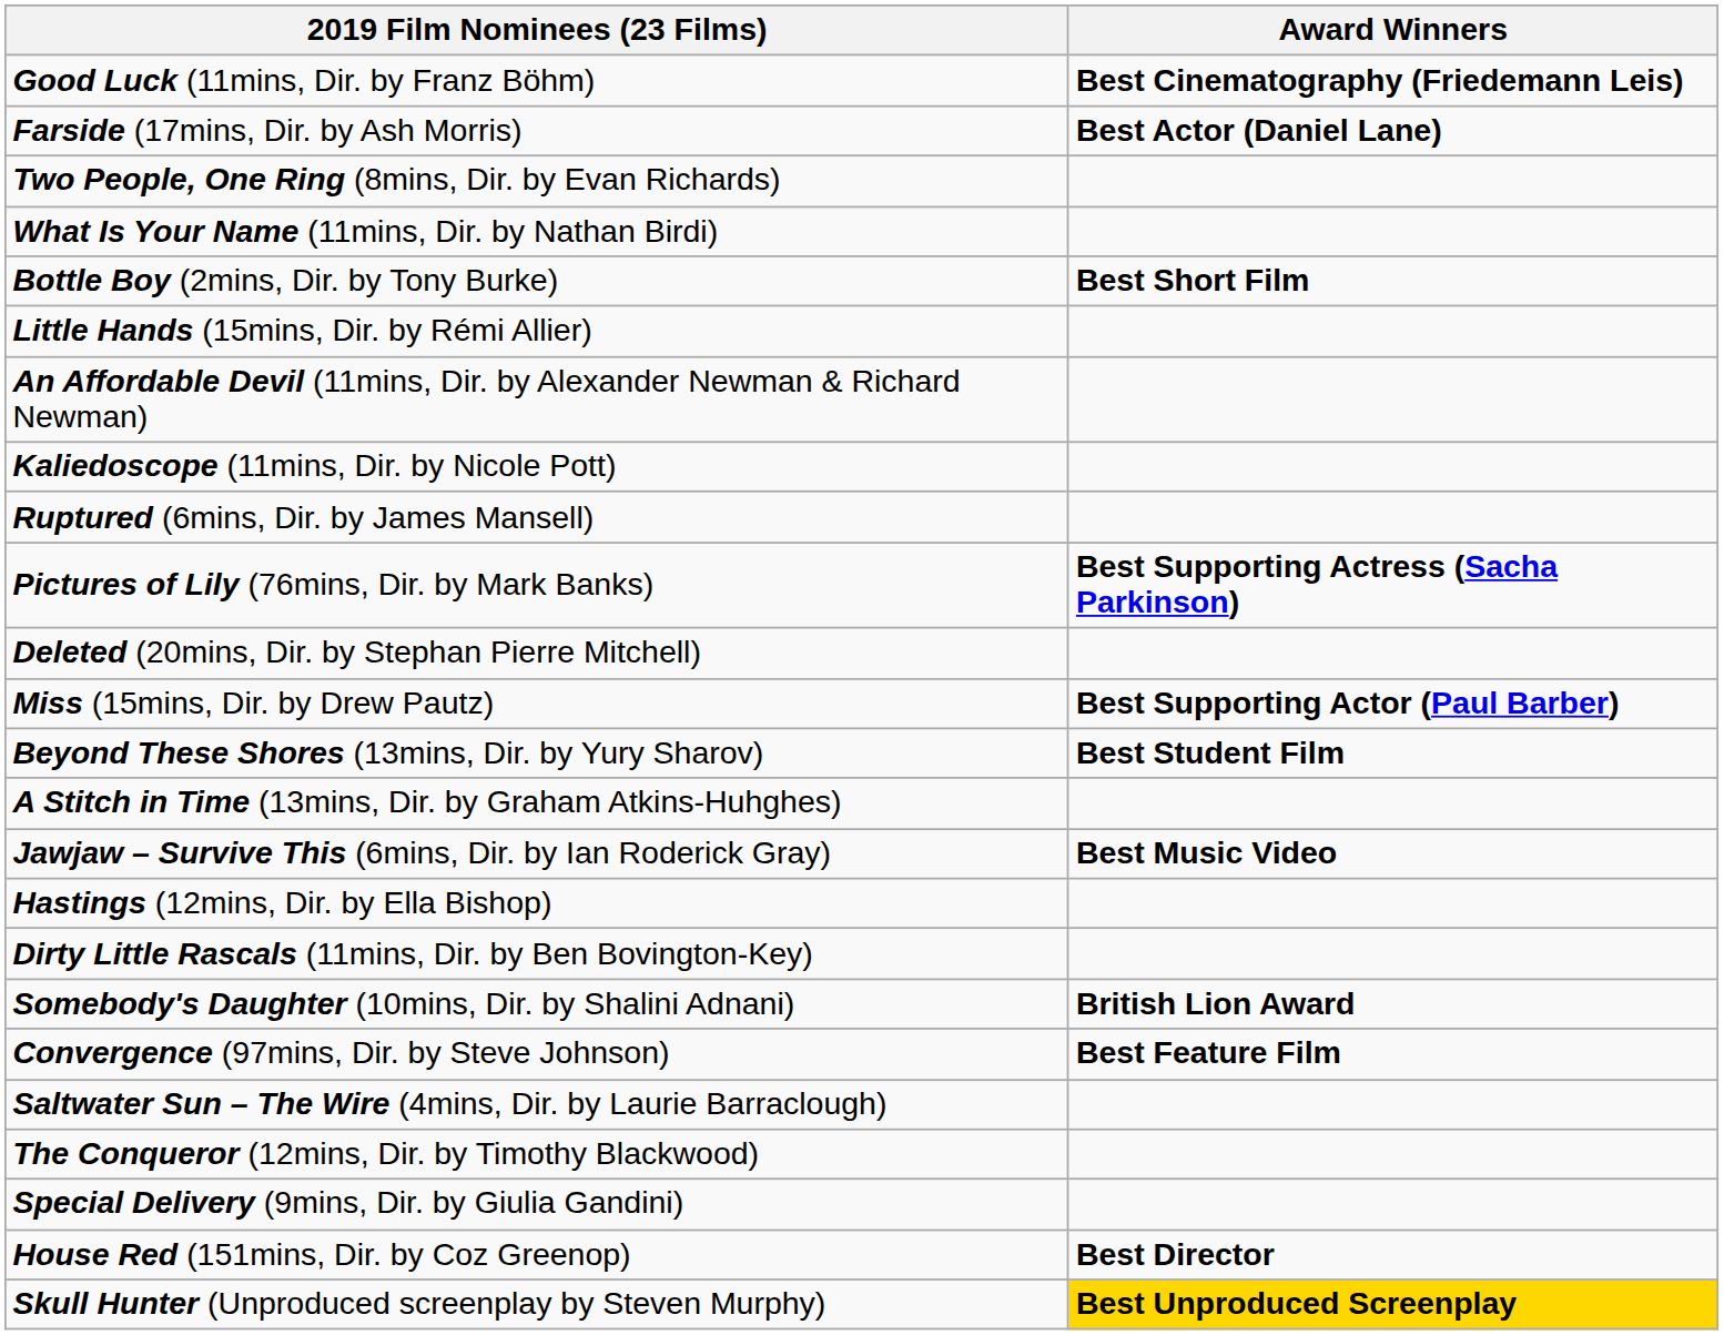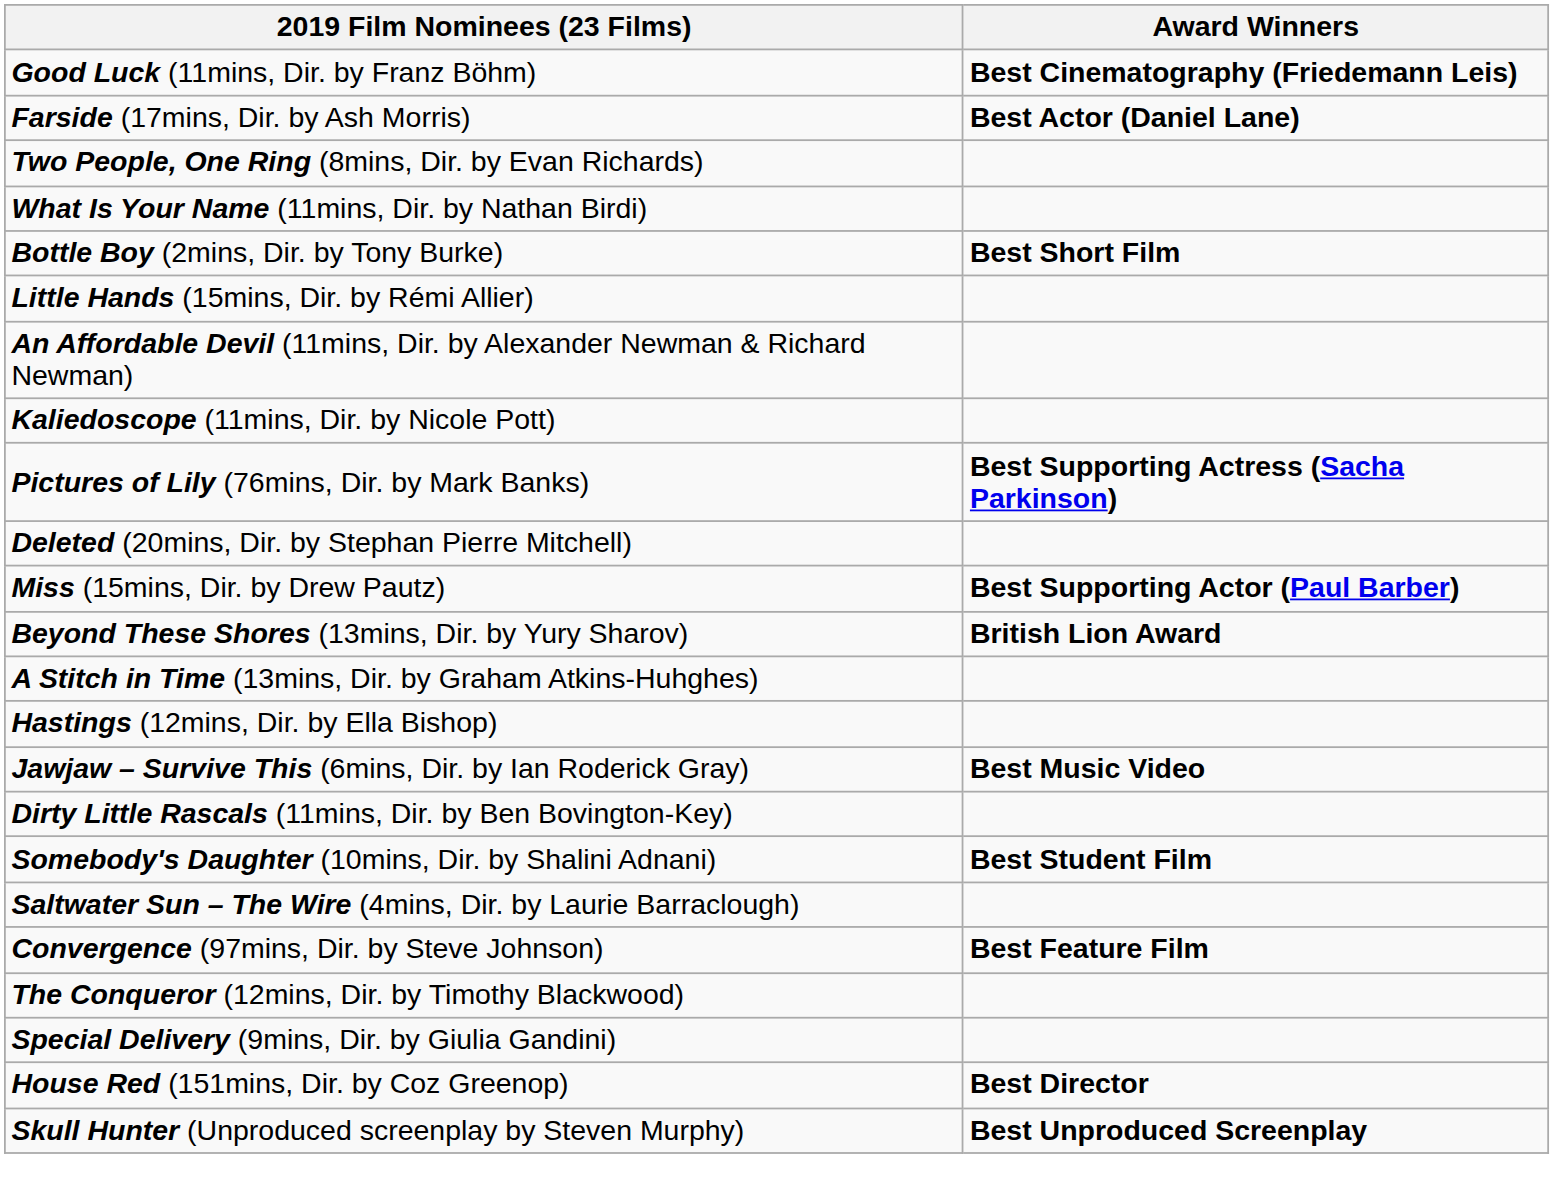- row: Ruptured (6mins, Dir. by James Mansell)
Beyond These Shores (13mins, Dir. by Yury Sharov) | Award Winners: Best Student Film -> British Lion Award
rows swapped: Hastings (12mins, Dir. by Ella Bishop) <-> Jawjaw – Survive This (6mins, Dir. by Ian Roderick Gray)
Somebody's Daughter (10mins, Dir. by Shalini Adnani) | Award Winners: British Lion Award -> Best Student Film
rows swapped: Saltwater Sun – The Wire (4mins, Dir. by Laurie Barraclough) <-> Convergence (97mins, Dir. by Steve Johnson)
Skull Hunter (Unproduced screenplay by Steven Murphy) | Award Winners: gold background -> no background
